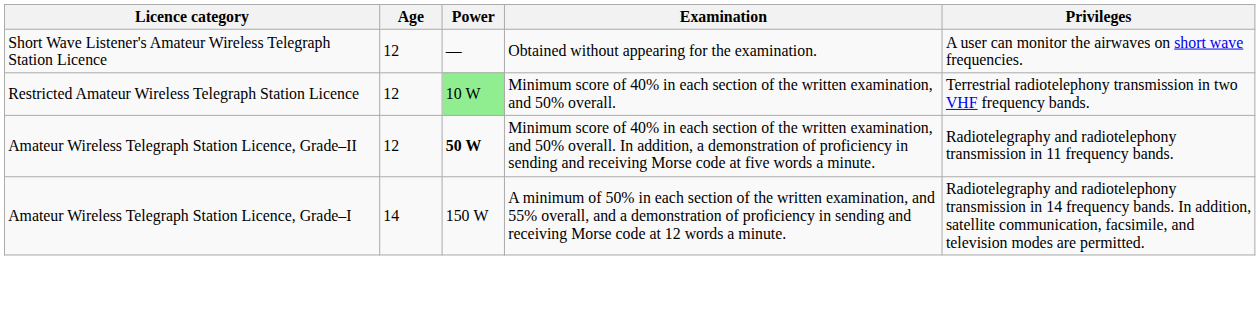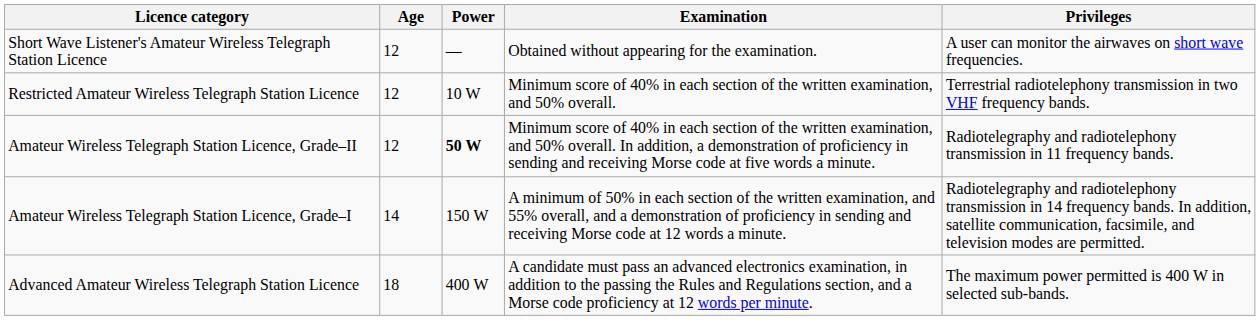Restricted Amateur Wireless Telegraph Station Licence | Power: lightgreen background -> no background
+ row: Advanced Amateur Wireless Telegraph Station Licence | 18 | 400 W | A candidate must pass an advanced electronics examination, in addition to the passing the Rules and Regulations section, and a Morse code proficiency at 12 words per minute. | The maximum power permitted is 400 W in selected sub-bands.
